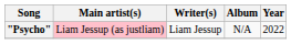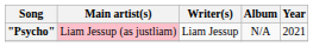"Psycho" | Year: 2022 -> 2021
